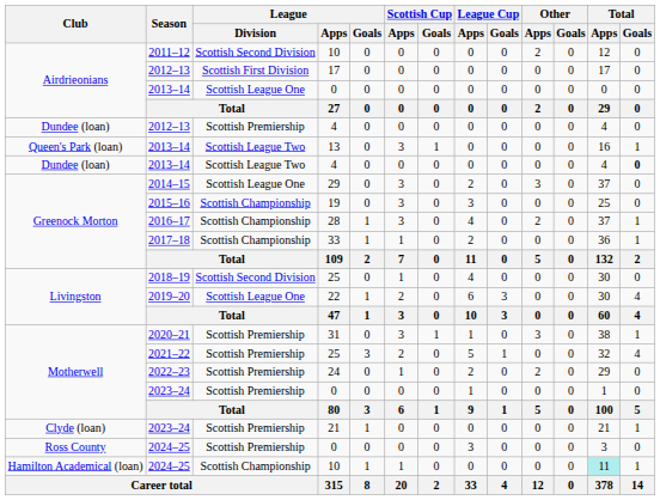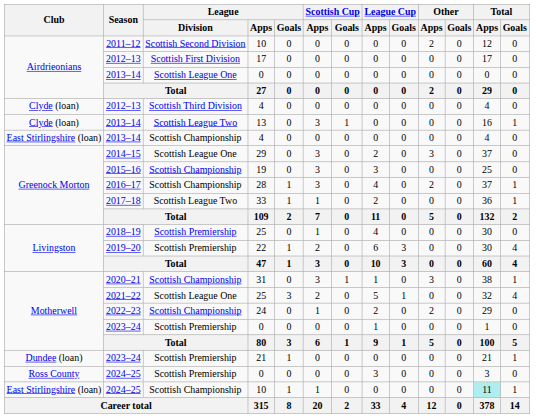2012–13 / 4 | Club: Dundee (loan) -> Clyde (loan)
2012–13 / 4 | League / Division: Scottish Premiership -> Scottish Third Division
2013–14 / 13 | Club: Queen's Park (loan) -> Clyde (loan)
2013–14 / 4 | Club: Dundee (loan) -> East Stirlingshire (loan)
2013–14 / 4 | League / Division: Scottish League Two -> Scottish Championship
2013–14 / 4 | Total / Goals: bold -> normal
2017–18 | League / Division: Scottish Championship -> Scottish League Two
2018–19 | League / Division: Scottish Second Division -> Scottish Premiership
2019–20 | League / Division: Scottish League One -> Scottish Premiership
2020–21 | League / Division: Scottish Premiership -> Scottish Championship
2021–22 | League / Division: Scottish Premiership -> Scottish League One
2022–23 | League / Division: Scottish Premiership -> Scottish Championship
2023–24 / 21 | Club: Clyde (loan) -> Dundee (loan)
2024–25 / 10 | Club: Hamilton Academical (loan) -> East Stirlingshire (loan)
